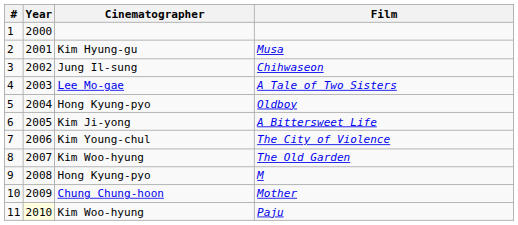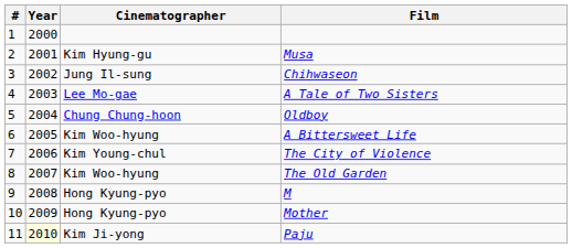Oldboy | Cinematographer: Hong Kyung-pyo -> Chung Chung-hoon
A Bittersweet Life | Cinematographer: Kim Ji-yong -> Kim Woo-hyung
Mother | Cinematographer: Chung Chung-hoon -> Hong Kyung-pyo
Paju | Cinematographer: Kim Woo-hyung -> Kim Ji-yong
